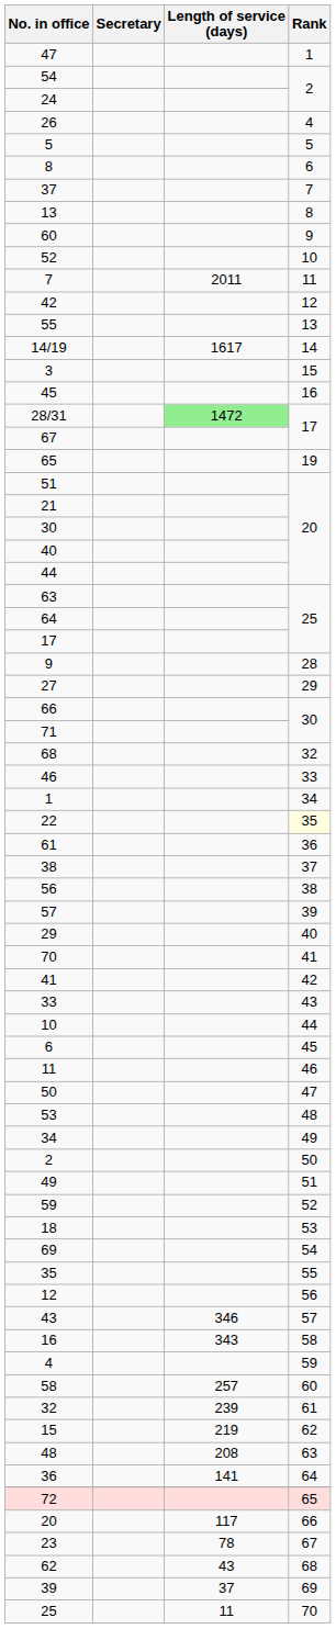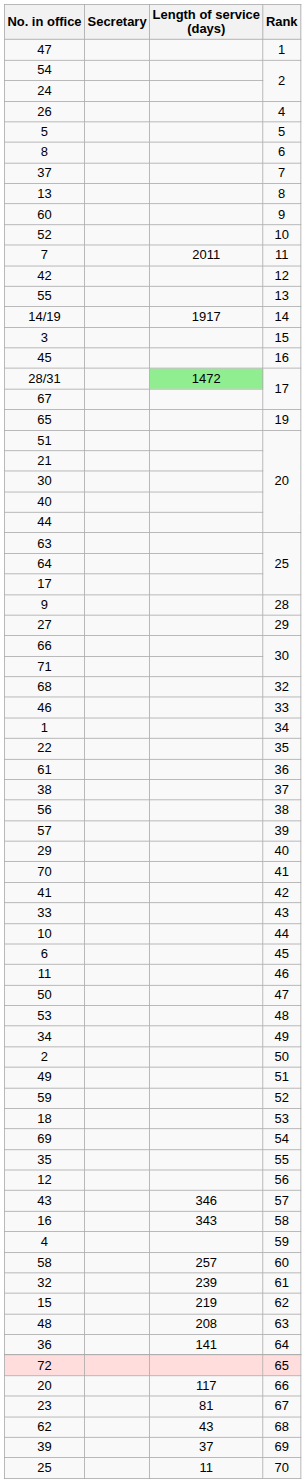14/19 | Length of service (days): 1617 -> 1917
22 | Rank: lightyellow background -> no background
23 | Length of service (days): 78 -> 81
